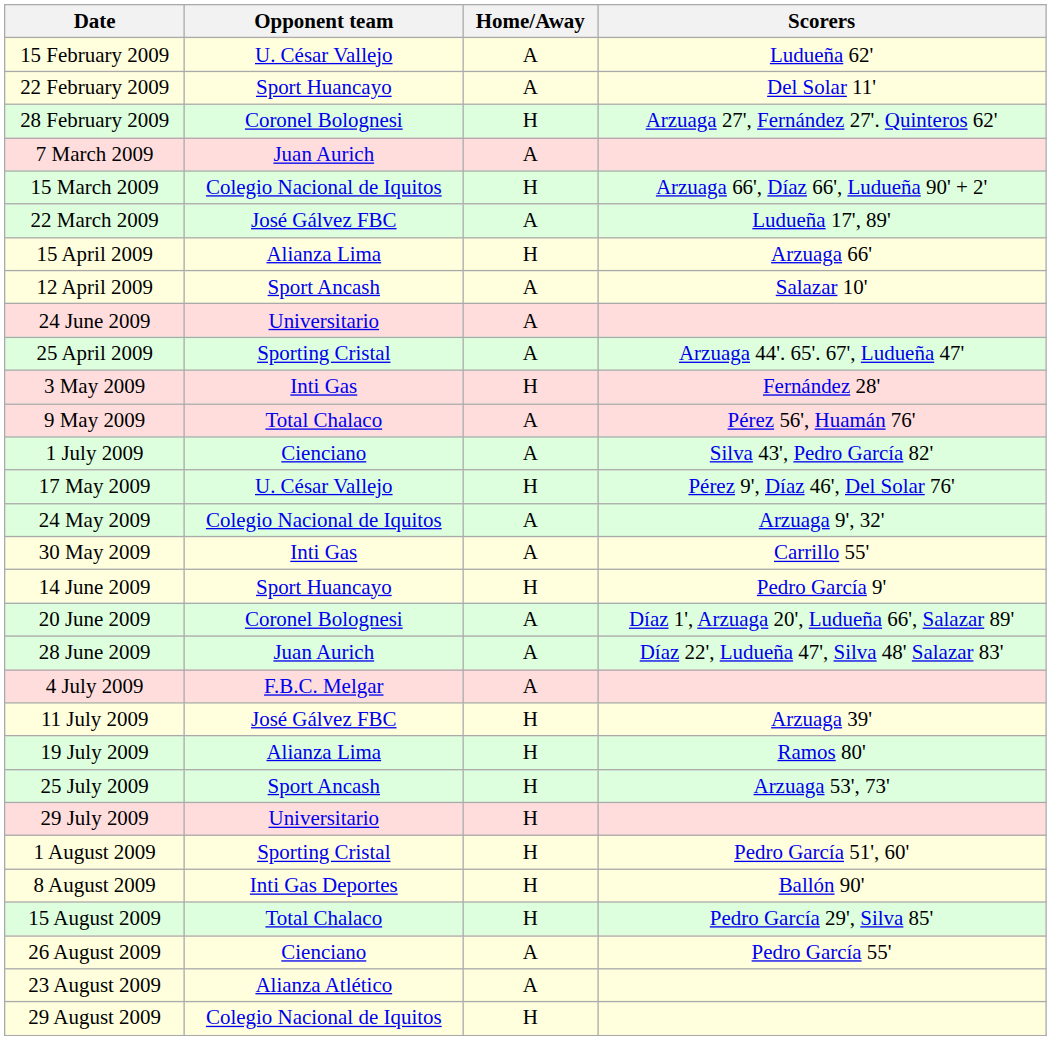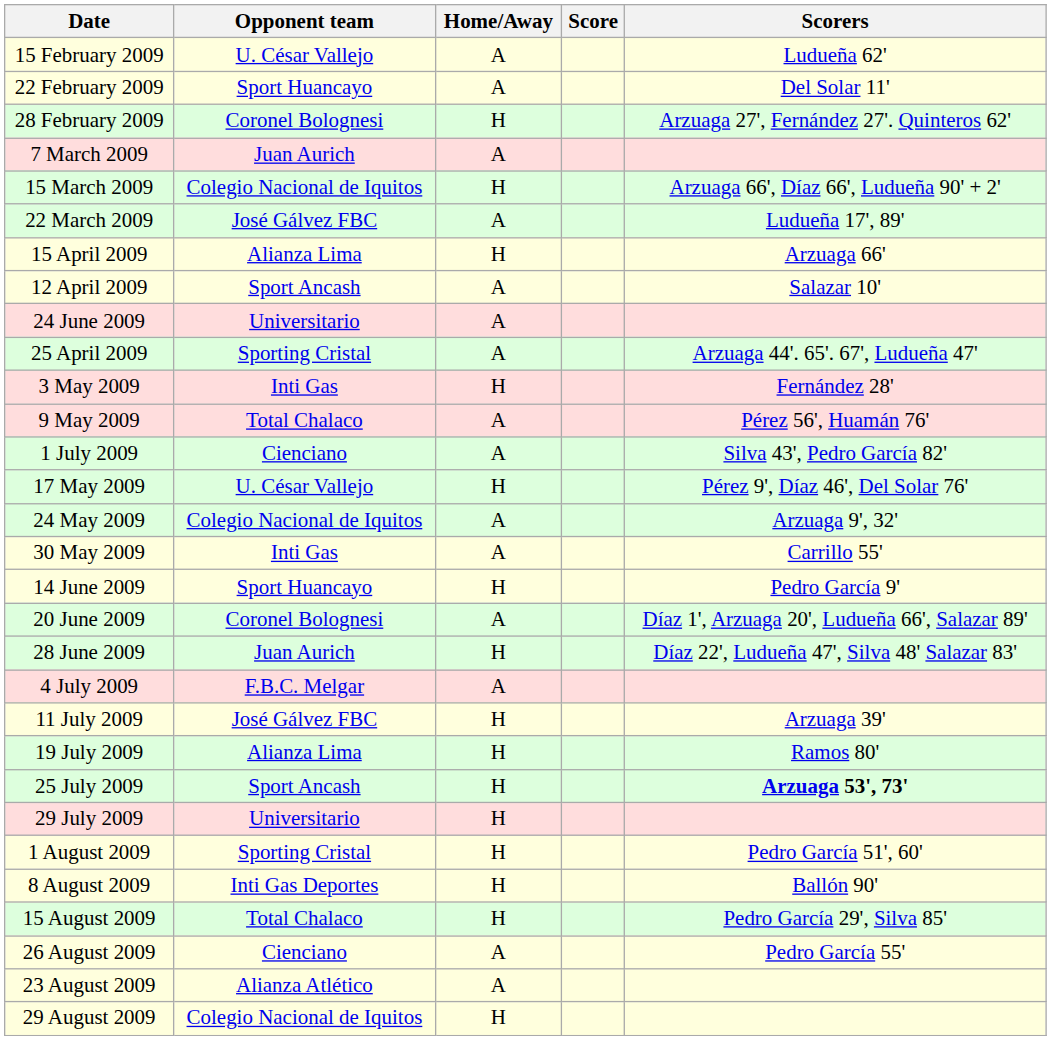+ column: Score
28 June 2009 | Home/Away: A -> H
25 July 2009 | Scorers: normal -> bold
